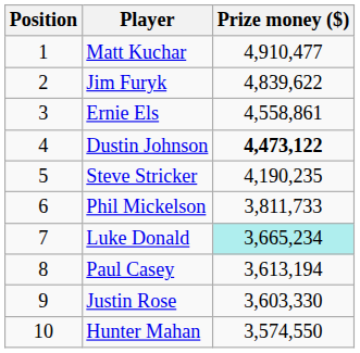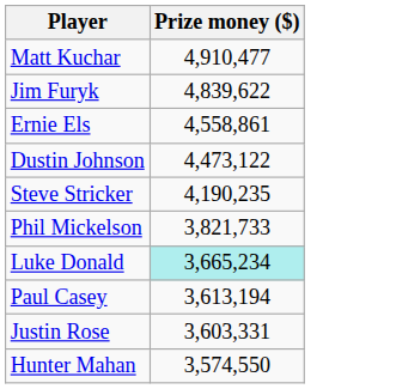- column: Position | 1 | 2 | 3 | 4 | 5 | 6 | 7 | 8 | 9 | 10
Dustin Johnson | Prize money ($): bold -> normal
Phil Mickelson | Prize money ($): 3,811,733 -> 3,821,733
Justin Rose | Prize money ($): 3,603,330 -> 3,603,331
